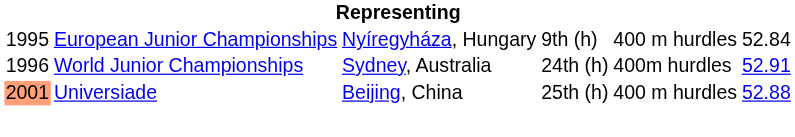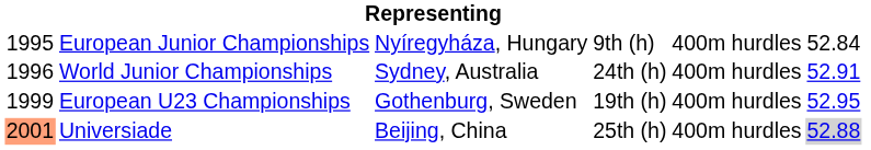European Junior Championships | column 5: 400 m hurdles -> 400m hurdles
+ row: 1999 | European U23 Championships | Gothenburg, Sweden | 19th (h) | 400m hurdles | 52.95
Universiade | column 5: 400 m hurdles -> 400m hurdles
Universiade | column 6: no background -> lightgrey background
